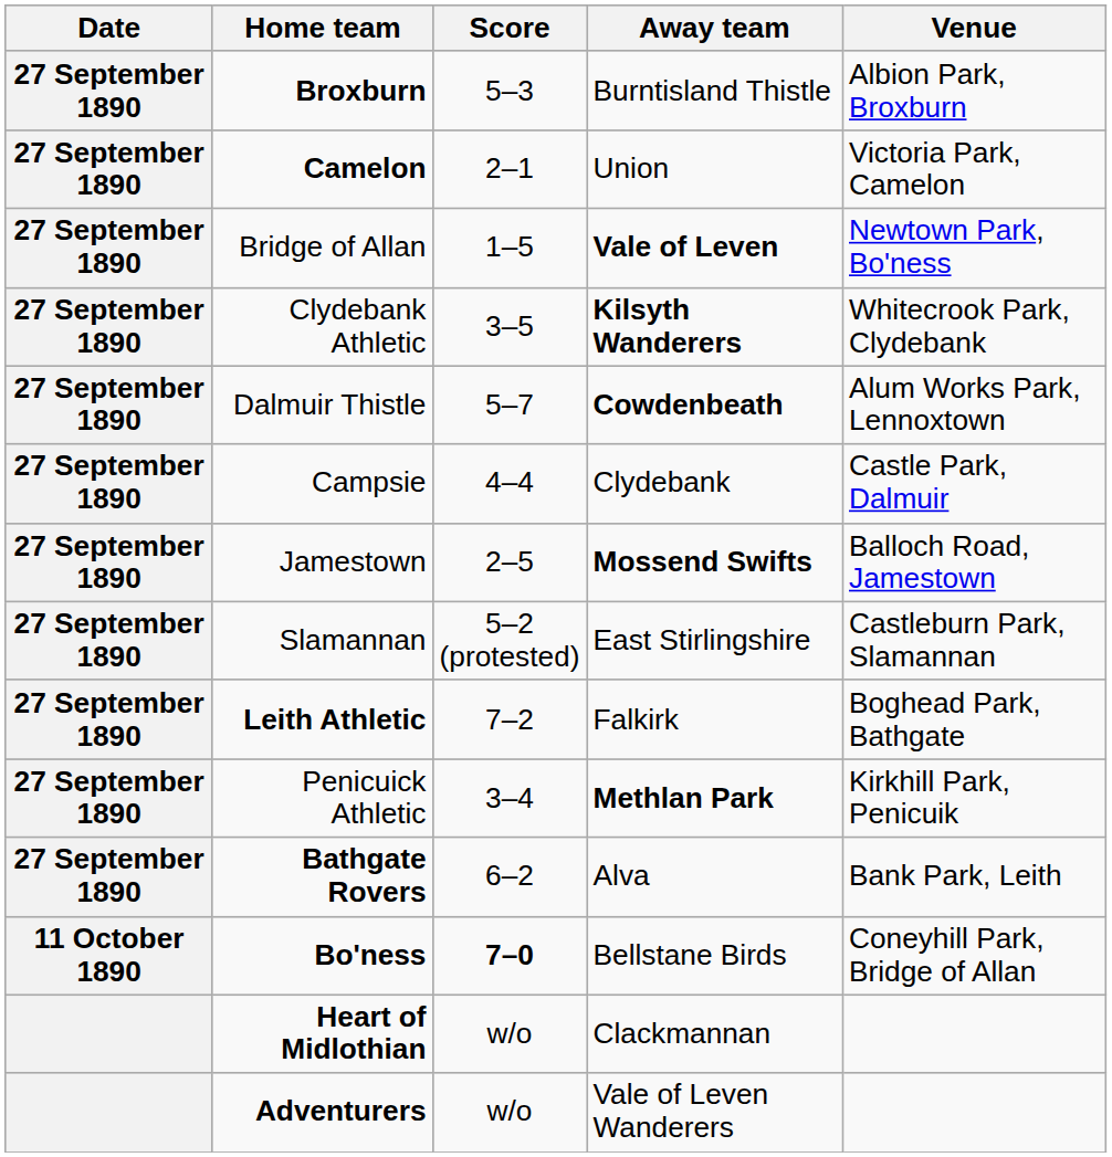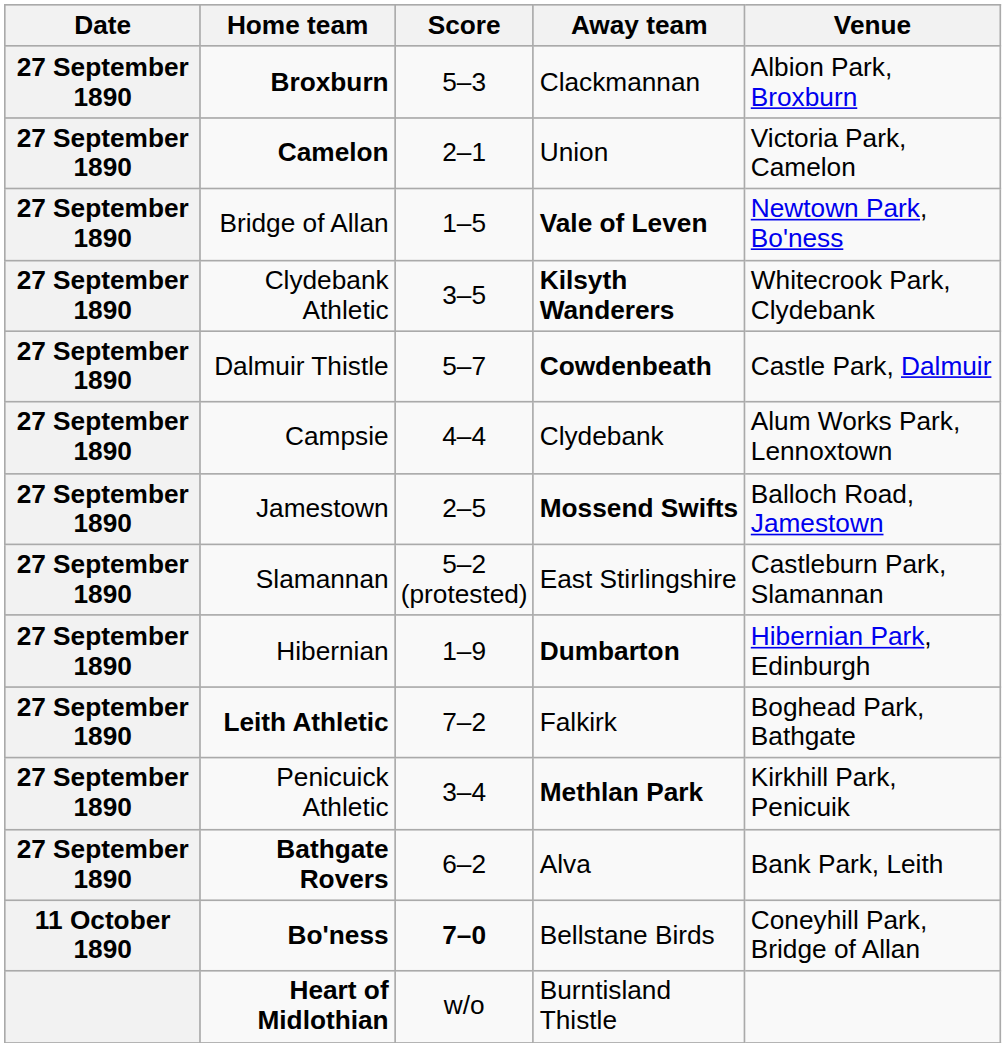Broxburn | Away team: Burntisland Thistle -> Clackmannan
Dalmuir Thistle | Venue: Alum Works Park, Lennoxtown -> Castle Park, Dalmuir
Campsie | Venue: Castle Park, Dalmuir -> Alum Works Park, Lennoxtown
+ row: 27 September 1890 | Hibernian | 1–9 | Dumbarton | Hibernian Park, Edinburgh
Heart of Midlothian | Away team: Clackmannan -> Burntisland Thistle
- row: Adventurers | w/o | Vale of Leven Wanderers
